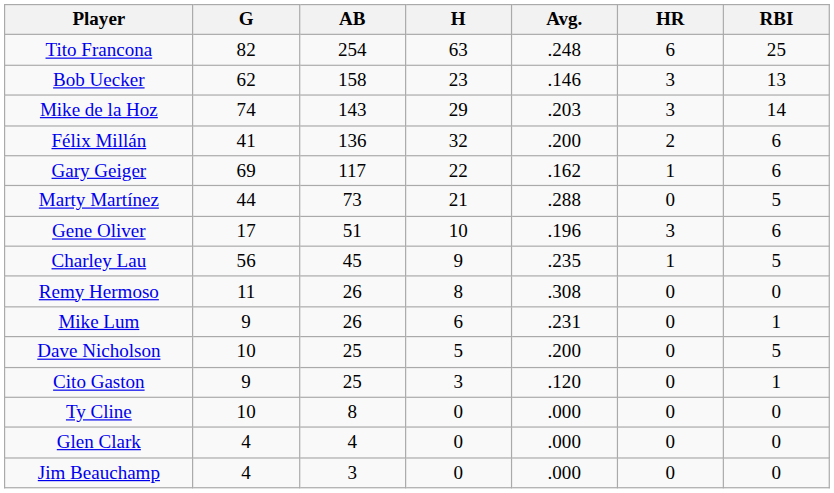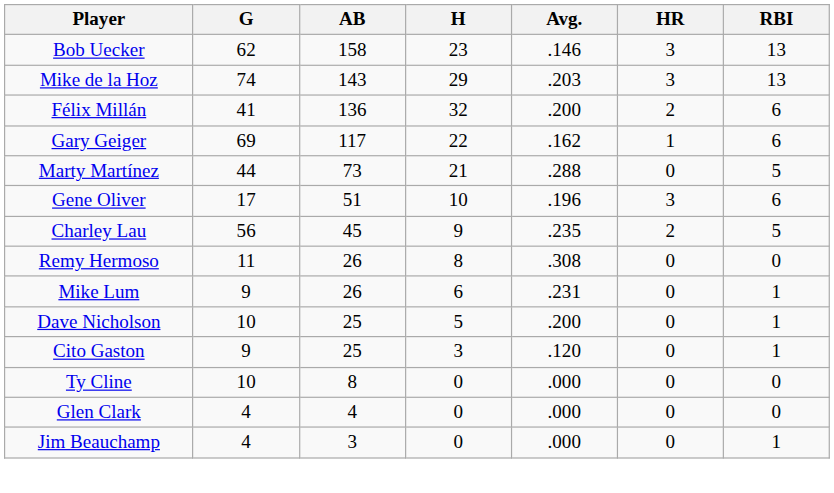- row: Tito Francona | 82 | 254 | 63 | .248 | 6 | 25
Mike de la Hoz | RBI: 14 -> 13
Charley Lau | HR: 1 -> 2
Dave Nicholson | RBI: 5 -> 1
Jim Beauchamp | RBI: 0 -> 1
